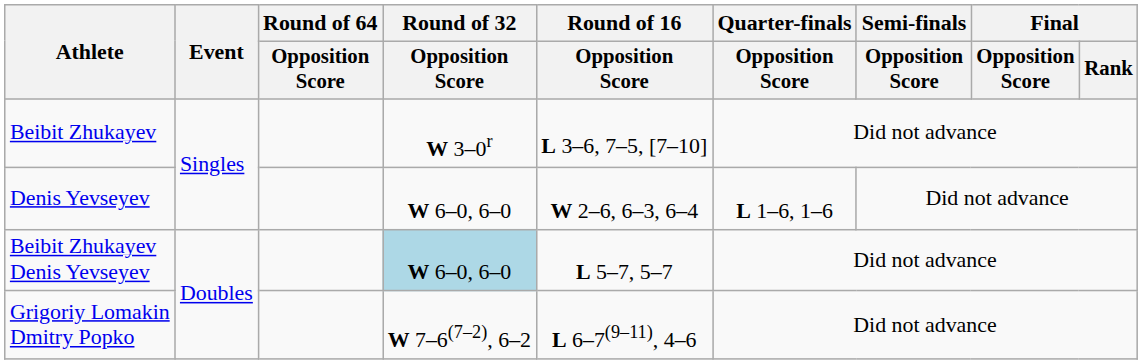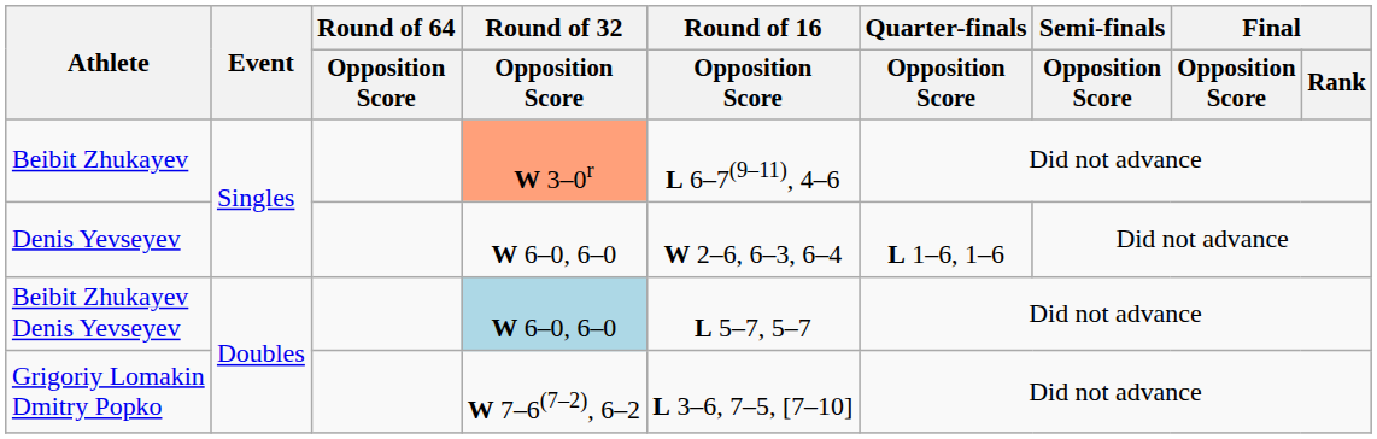Beibit Zhukayev | Round of 32 / Opposition Score: no background -> lightsalmon background
Beibit Zhukayev | Round of 16 / Opposition Score: L 3–6, 7–5, [7–10] -> L 6–7(9–11), 4–6
Grigoriy Lomakin Dmitry Popko | Round of 16 / Opposition Score: L 6–7(9–11), 4–6 -> L 3–6, 7–5, [7–10]
